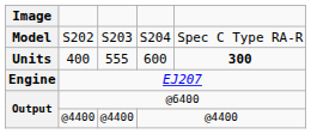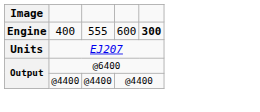- row: Model | S202 | S203 | S204 | Spec C Type RA-R
400 | Image: Units -> Engine
EJ207 | Image: Engine -> Units
